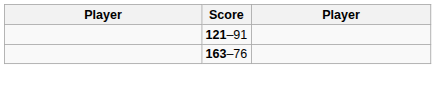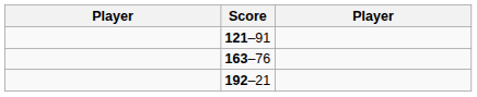+ row: 192–21
